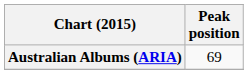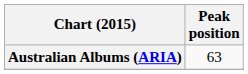Australian Albums (ARIA) | Peak position: 69 -> 63
